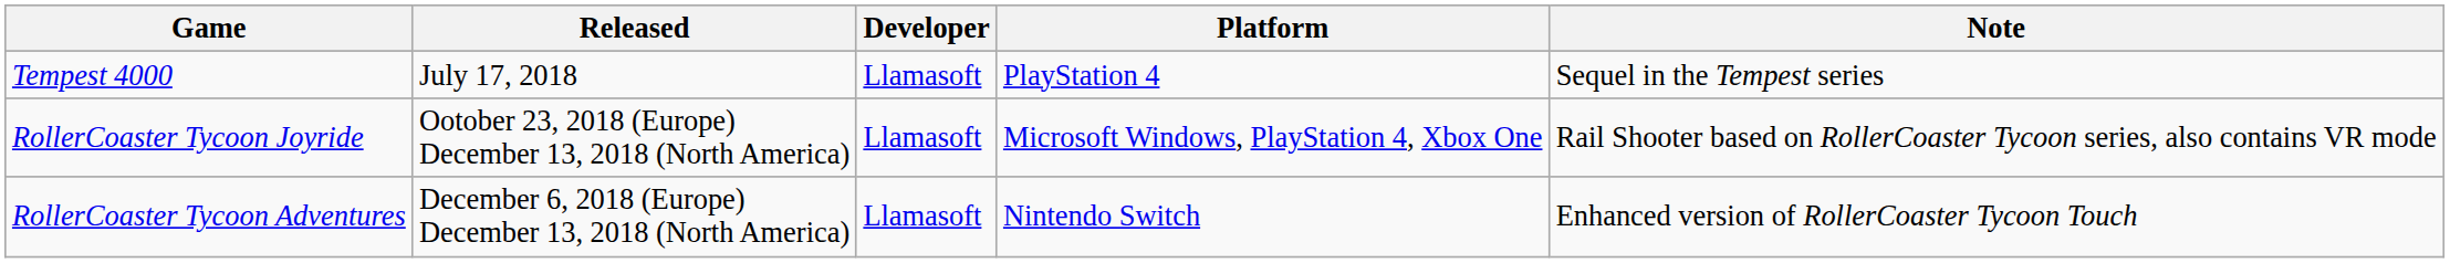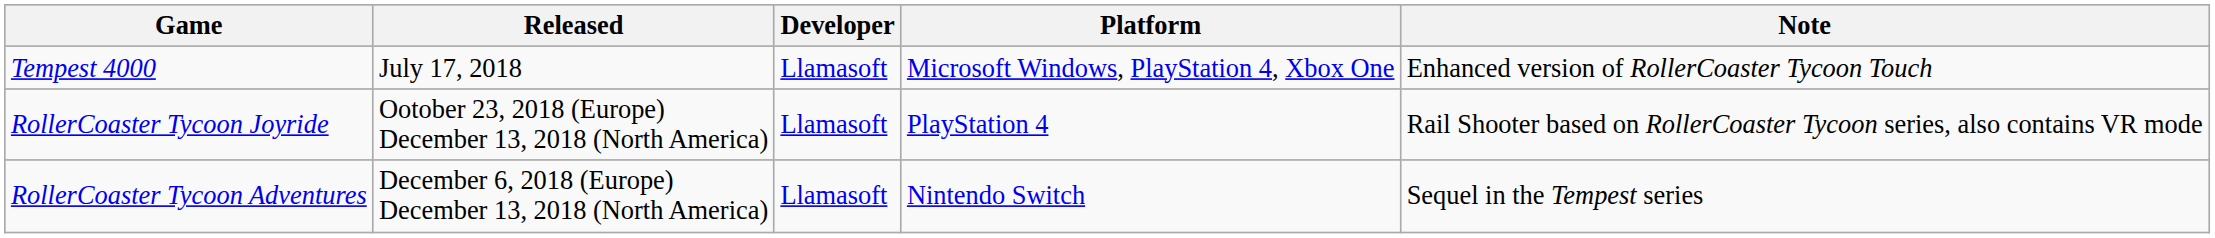Tempest 4000 | Platform: PlayStation 4 -> Microsoft Windows, PlayStation 4, Xbox One
Tempest 4000 | Note: Sequel in the Tempest series -> Enhanced version of RollerCoaster Tycoon Touch
RollerCoaster Tycoon Joyride | Platform: Microsoft Windows, PlayStation 4, Xbox One -> PlayStation 4
RollerCoaster Tycoon Adventures | Note: Enhanced version of RollerCoaster Tycoon Touch -> Sequel in the Tempest series
